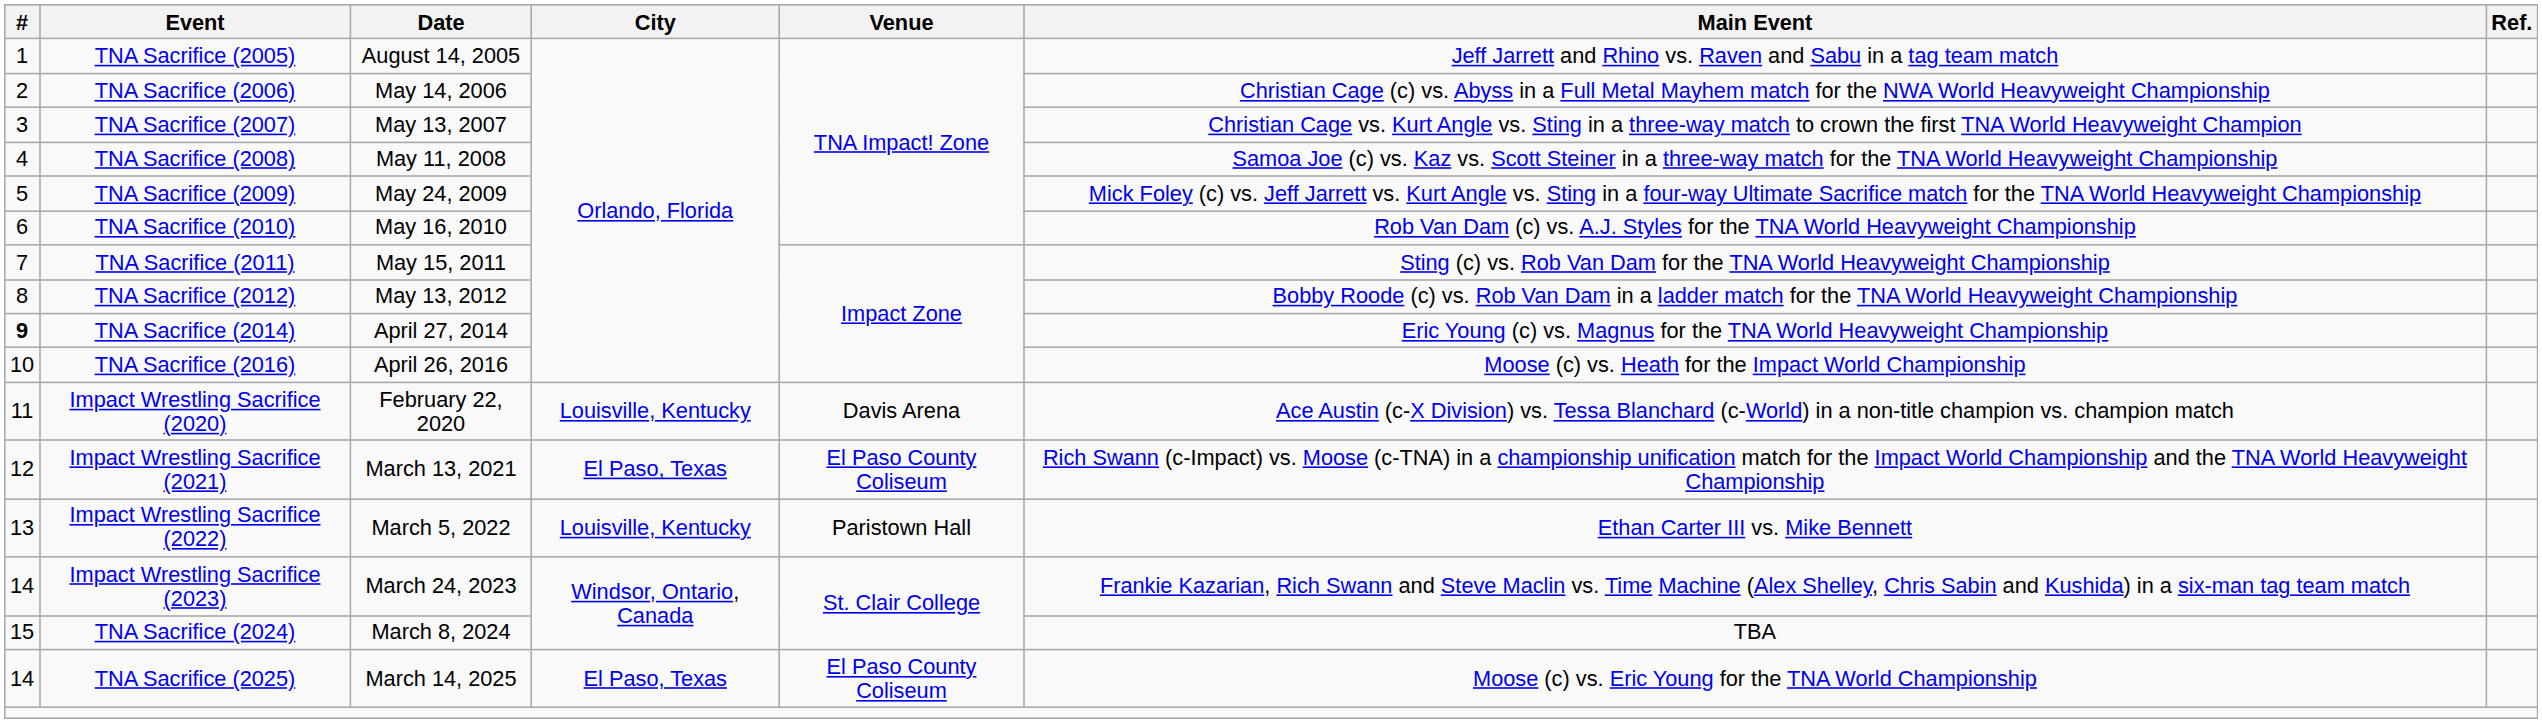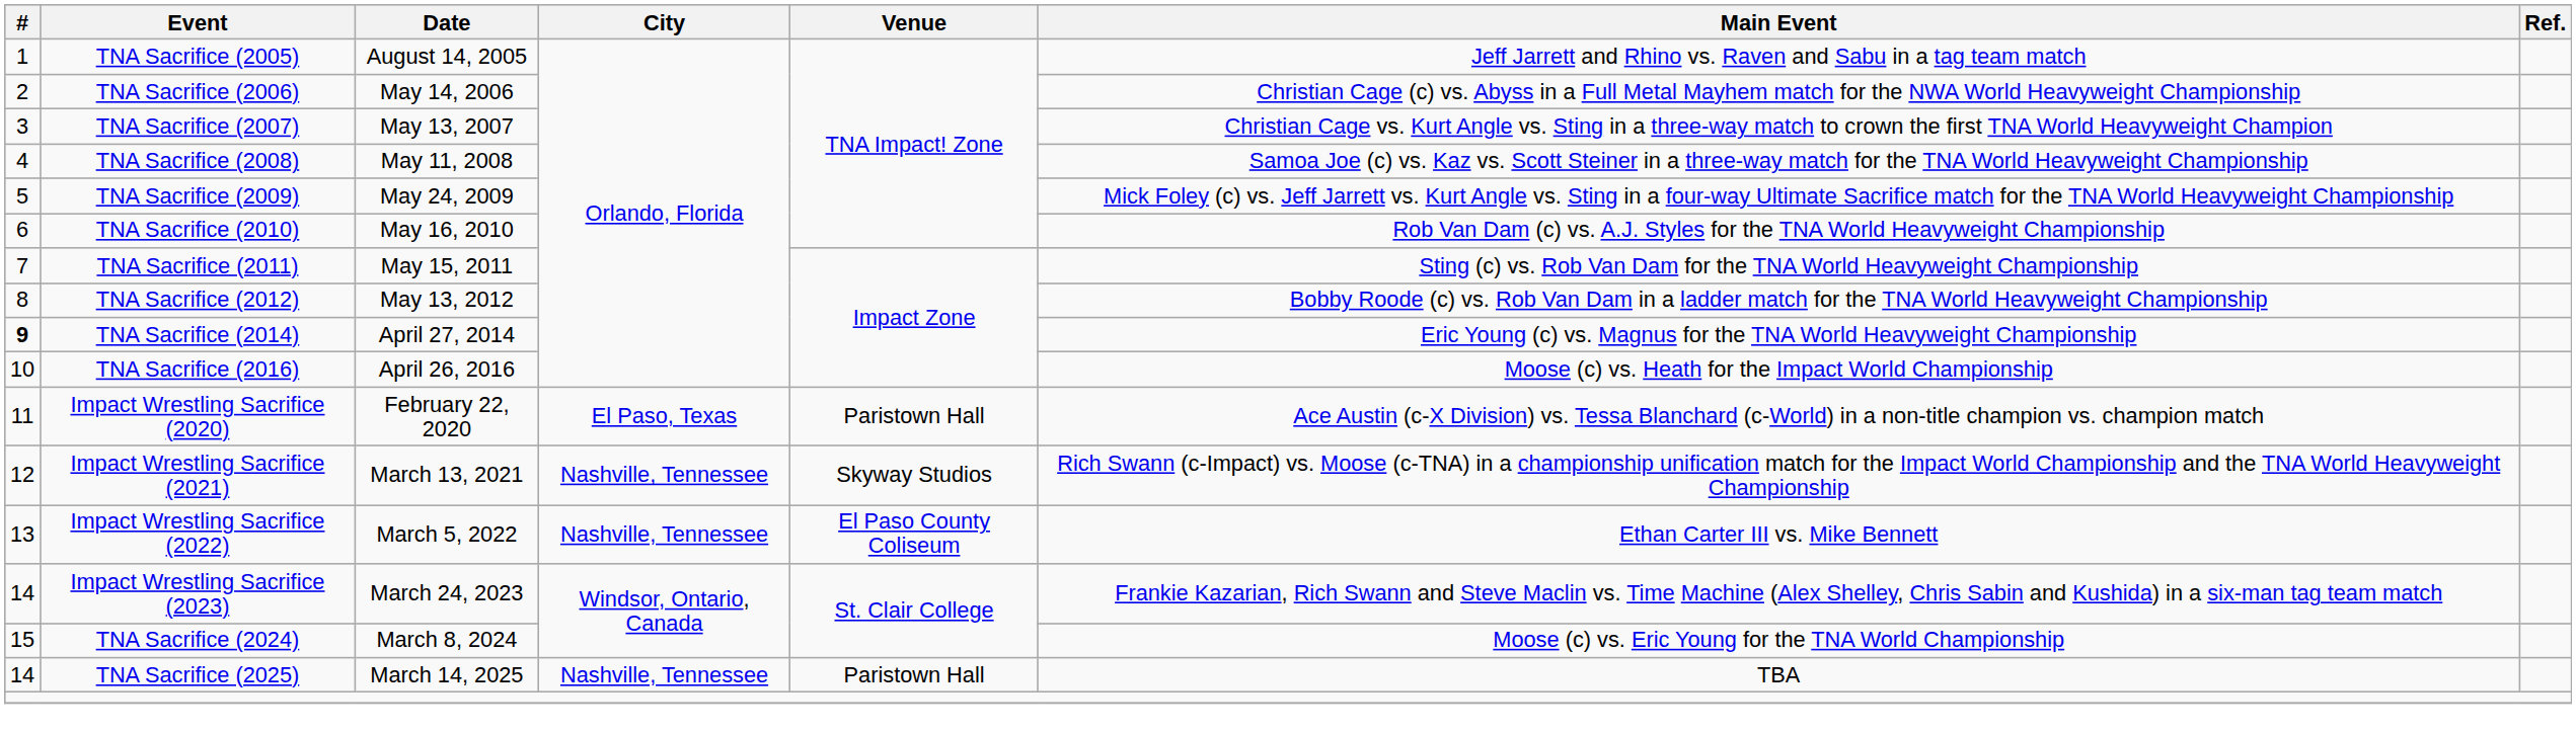Impact Wrestling Sacrifice (2020) | City: Louisville, Kentucky -> El Paso, Texas
Impact Wrestling Sacrifice (2020) | Venue: Davis Arena -> Paristown Hall
Impact Wrestling Sacrifice (2021) | City: El Paso, Texas -> Nashville, Tennessee
Impact Wrestling Sacrifice (2021) | Venue: El Paso County Coliseum -> Skyway Studios
Impact Wrestling Sacrifice (2022) | City: Louisville, Kentucky -> Nashville, Tennessee
Impact Wrestling Sacrifice (2022) | Venue: Paristown Hall -> El Paso County Coliseum
TNA Sacrifice (2024) | Main Event: TBA -> Moose (c) vs. Eric Young for the TNA World Championship
TNA Sacrifice (2025) | City: El Paso, Texas -> Nashville, Tennessee
TNA Sacrifice (2025) | Venue: El Paso County Coliseum -> Paristown Hall
TNA Sacrifice (2025) | Main Event: Moose (c) vs. Eric Young for the TNA World Championship -> TBA
